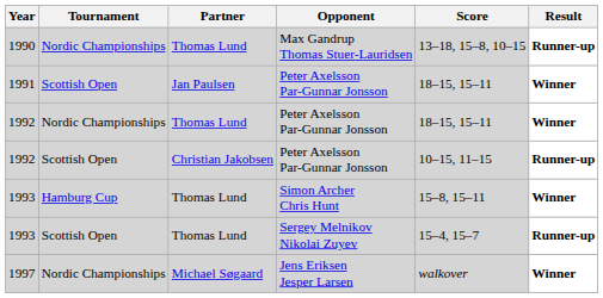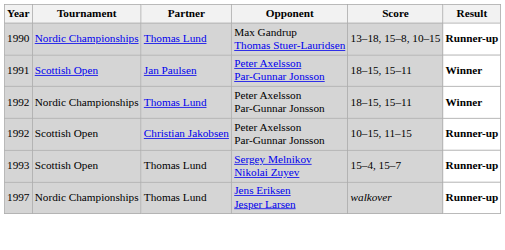- row: 1993 | Hamburg Cup | Thomas Lund | Simon Archer Chris Hunt | 15–8, 15–11 | Winner
1997 | Partner: Michael Søgaard -> Thomas Lund
1997 | Result: Winner -> Runner-up
